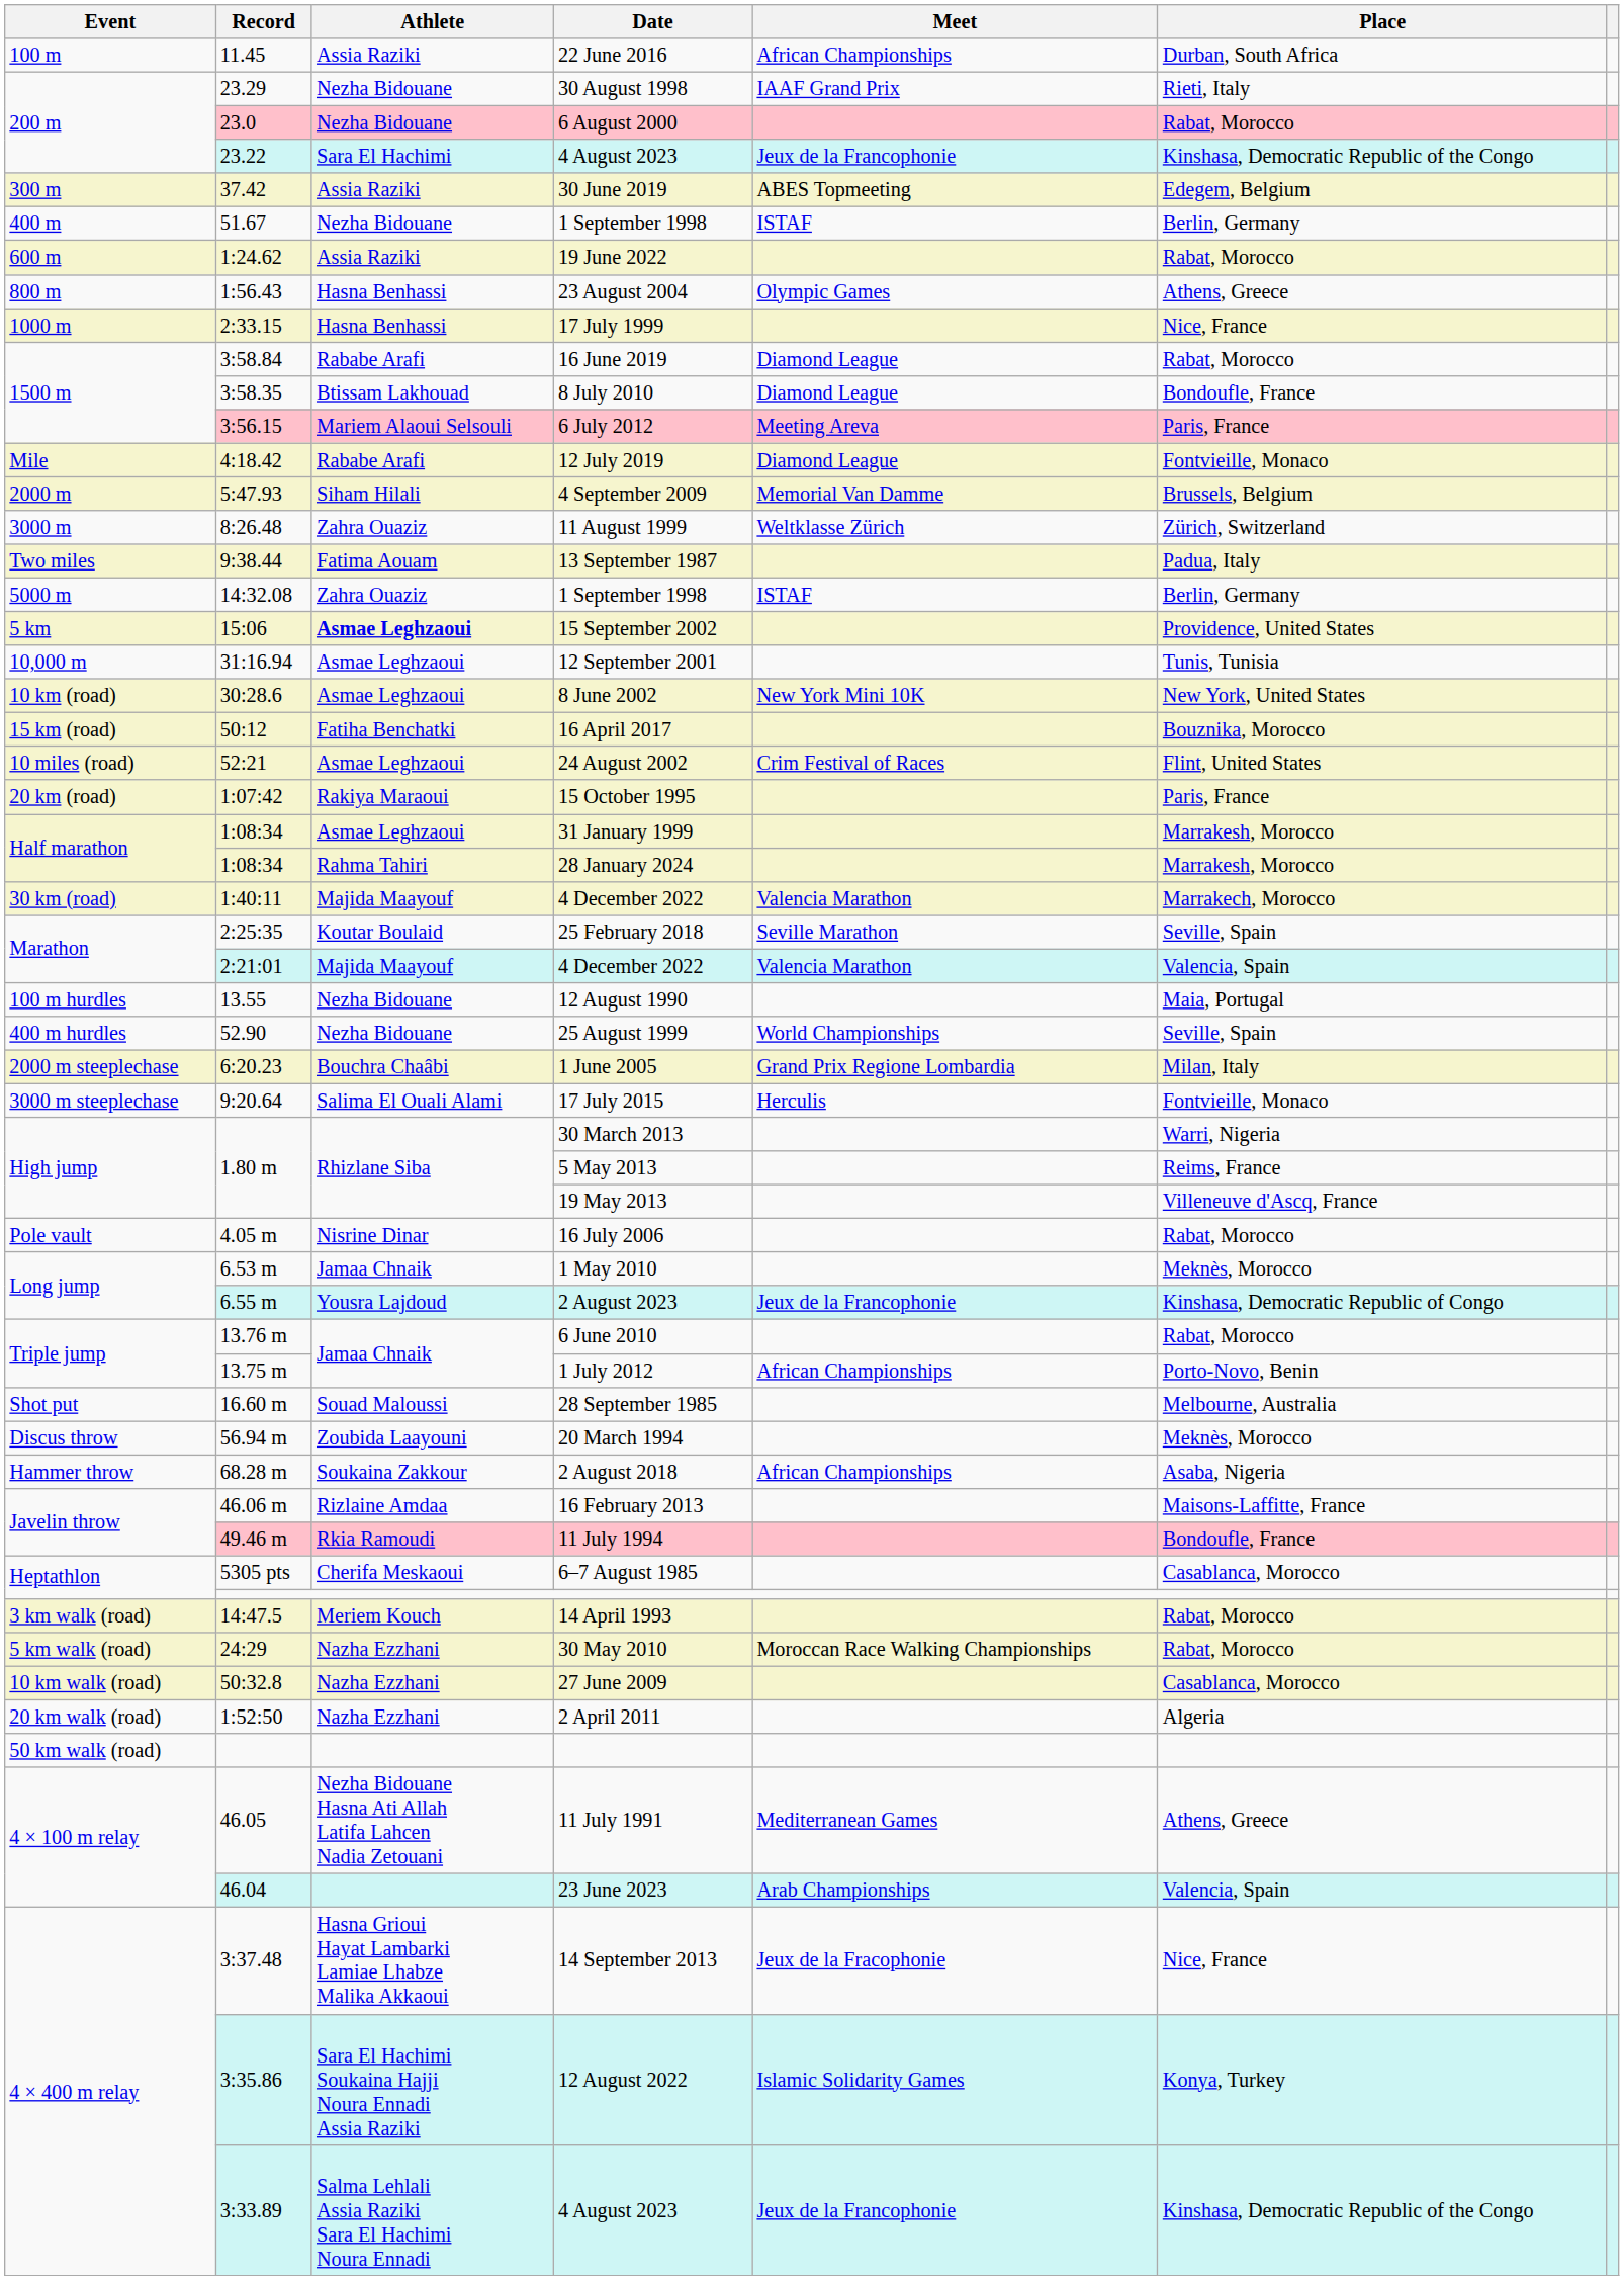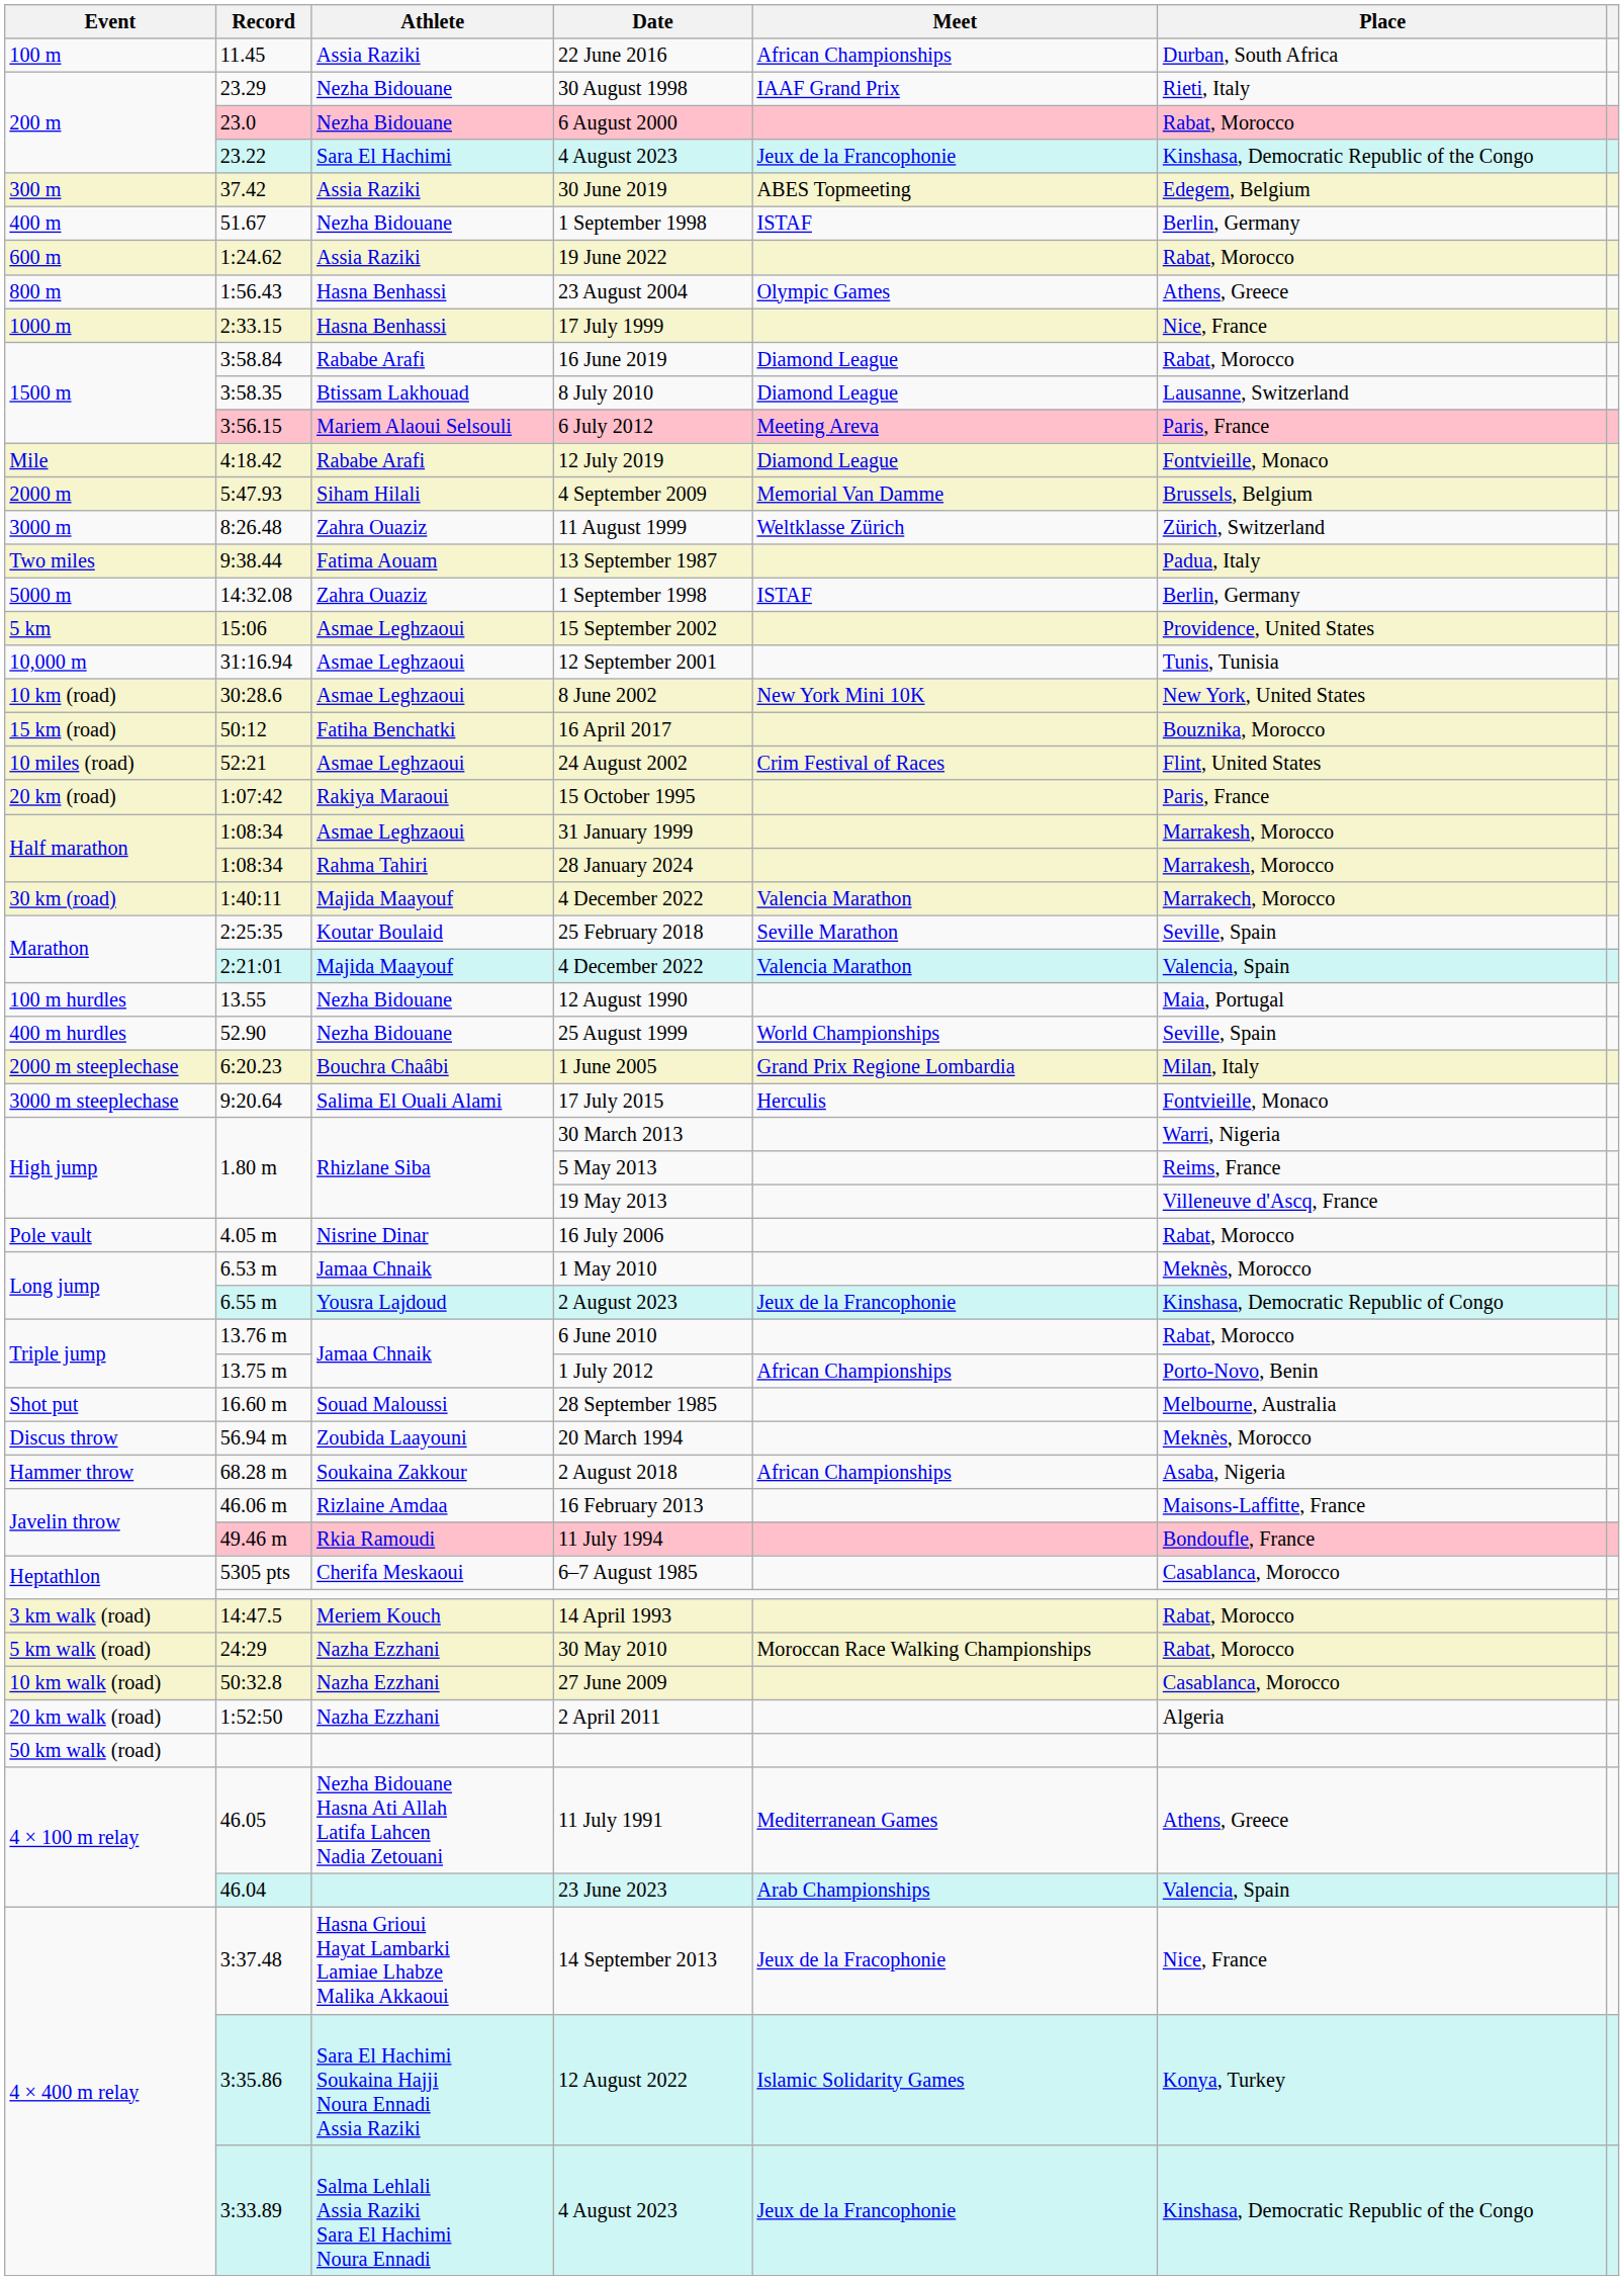8 July 2010 | Place: Bondoufle, France -> Lausanne, Switzerland
15 September 2002 | Athlete: bold -> normal
